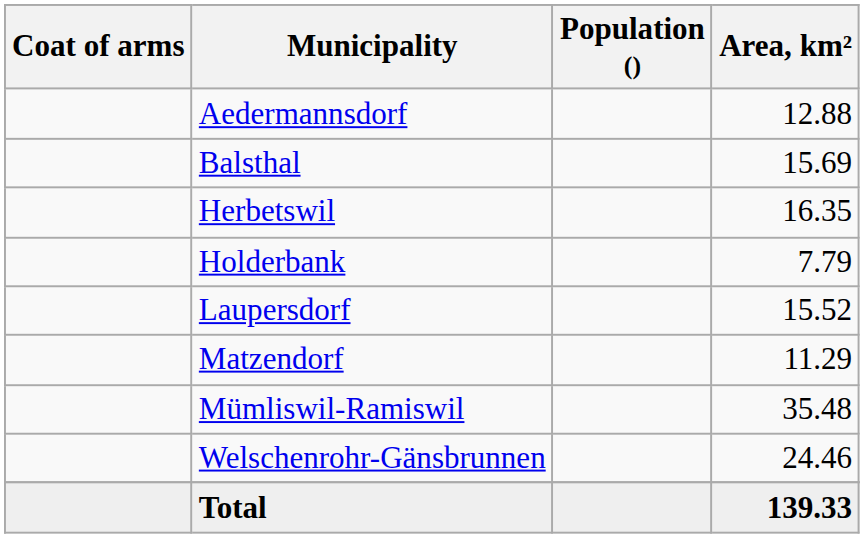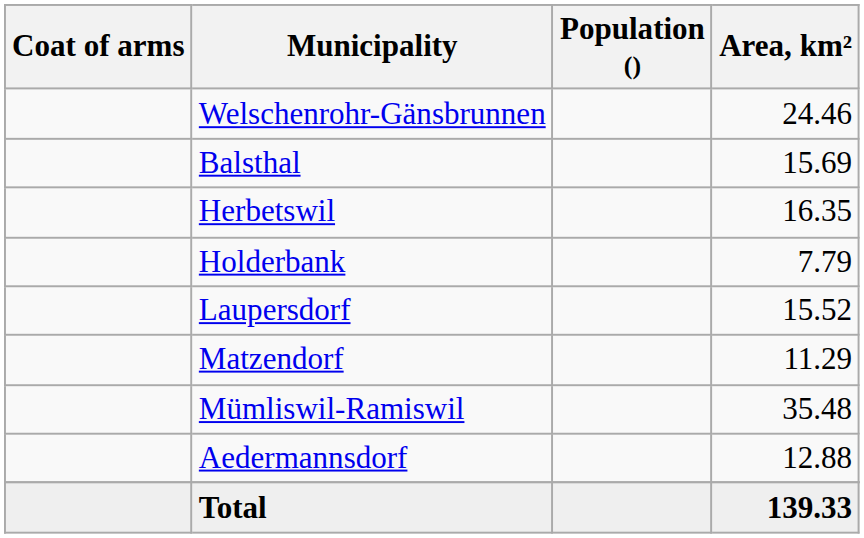rows swapped: Aedermannsdorf <-> Welschenrohr-Gänsbrunnen
